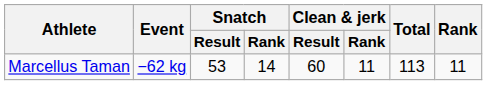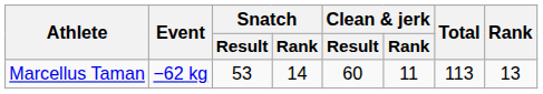Marcellus Taman | Rank: 11 -> 13
